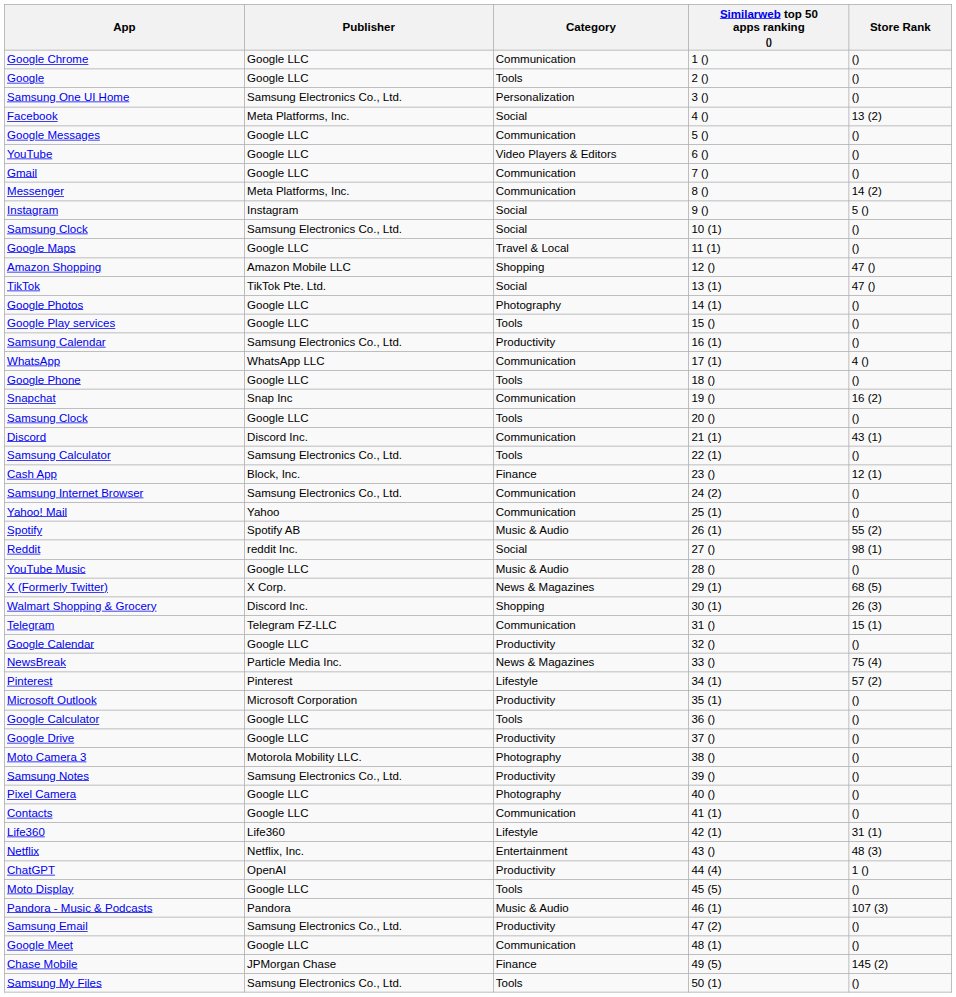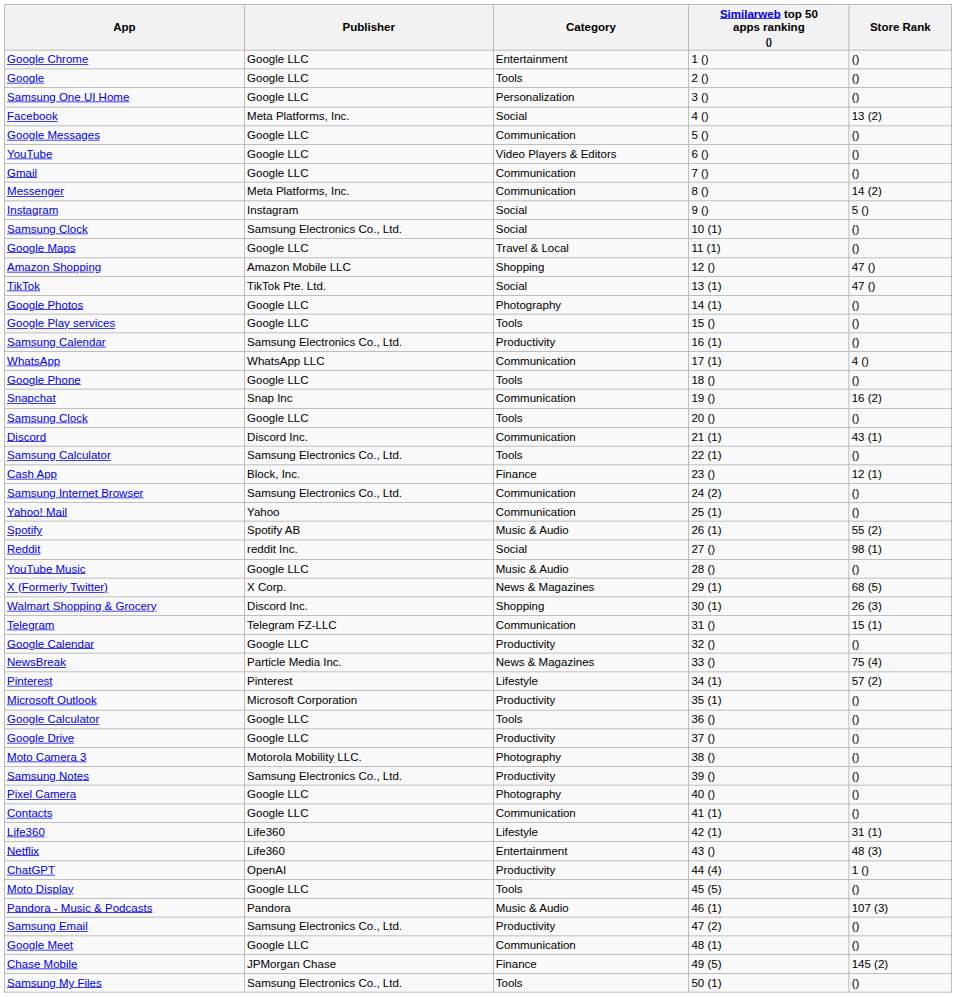Google Chrome | Category: Communication -> Entertainment
Samsung One UI Home | Publisher: Samsung Electronics Co., Ltd. -> Google LLC
Netflix | Publisher: Netflix, Inc. -> Life360
